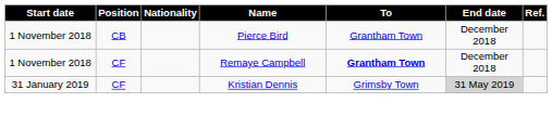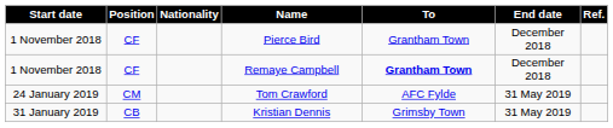Pierce Bird | Position: CB -> CF
+ row: 24 January 2019 | CM | Tom Crawford | AFC Fylde | 31 May 2019
Kristian Dennis | Position: CF -> CB
Kristian Dennis | End date: lightgrey background -> no background
